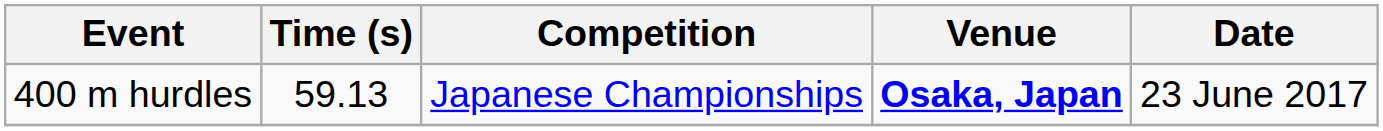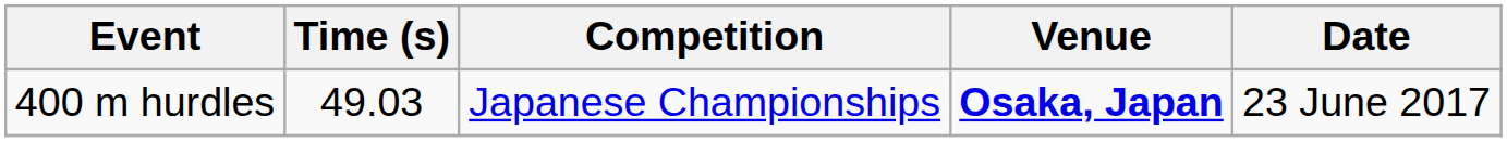400 m hurdles | Time (s): 59.13 -> 49.03
